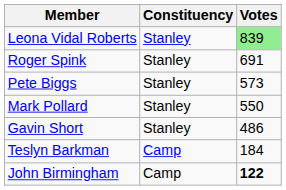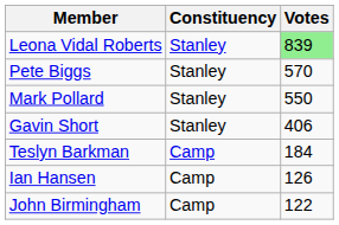- row: Roger Spink | Stanley | 691
Pete Biggs | Votes: 573 -> 570
Gavin Short | Votes: 486 -> 406
+ row: Ian Hansen | Camp | 126
John Birmingham | Votes: bold -> normal
